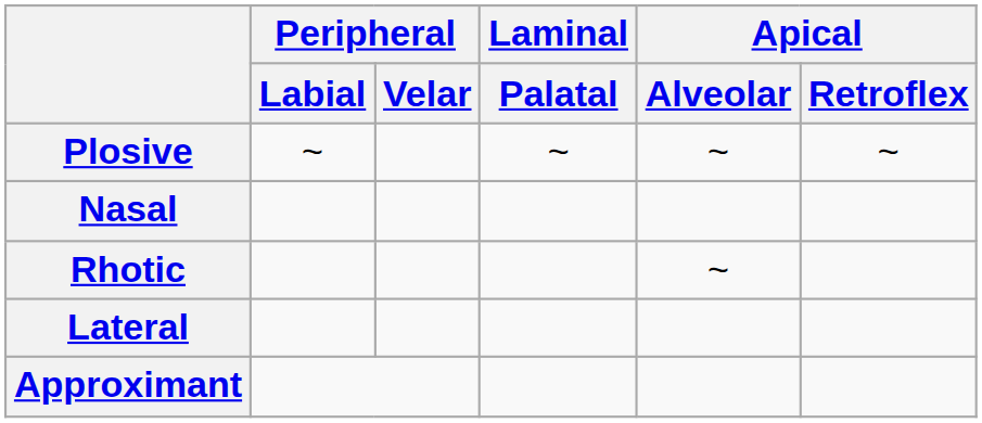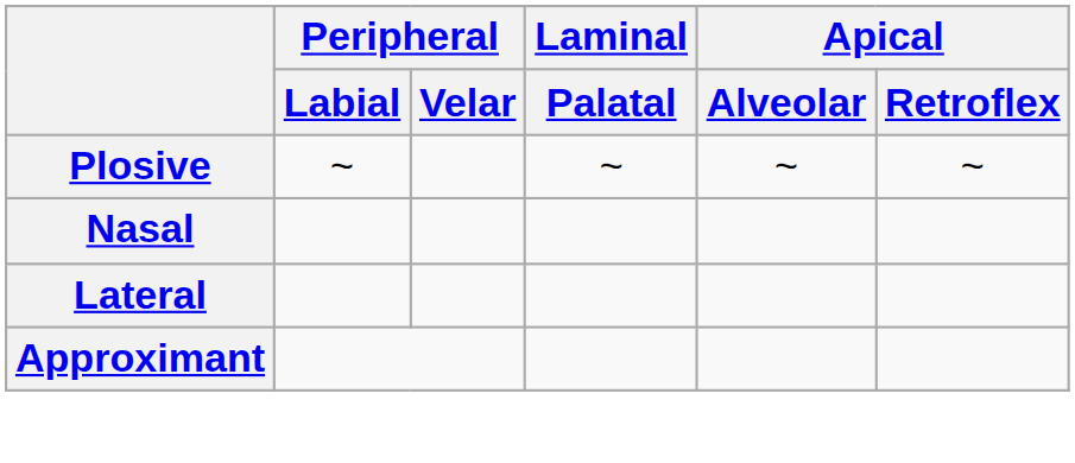- row: Rhotic | ~
